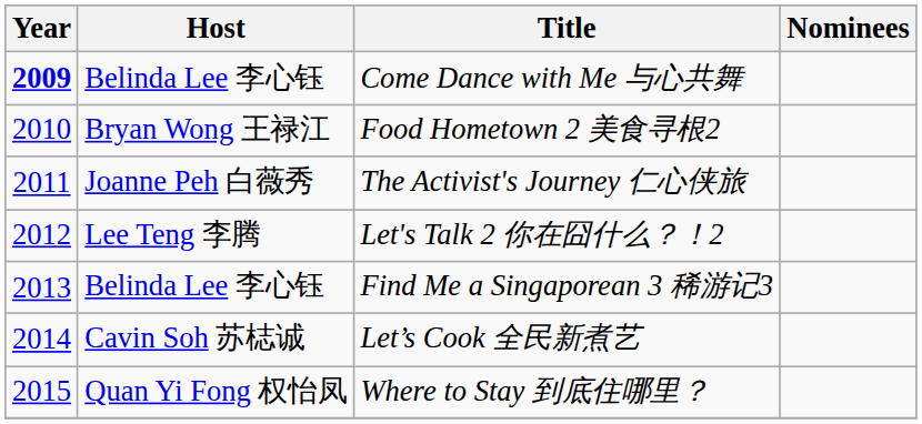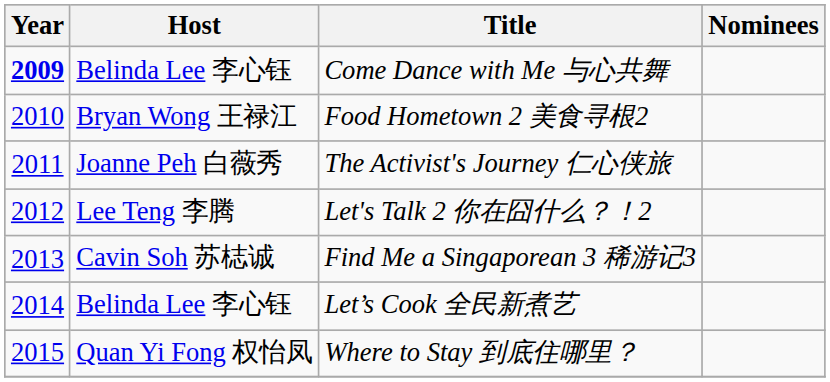Find Me a Singaporean 3 稀游记3 | Host: Belinda Lee 李心钰 -> Cavin Soh 苏梽诚
Let’s Cook 全民新煮艺 | Host: Cavin Soh 苏梽诚 -> Belinda Lee 李心钰
